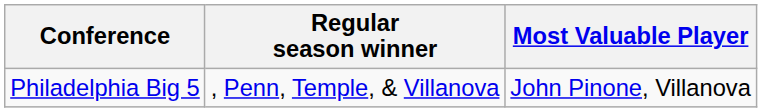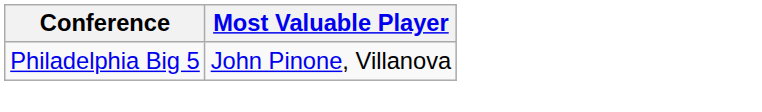- column: Regular season winner | , Penn, Temple, & Villanova
